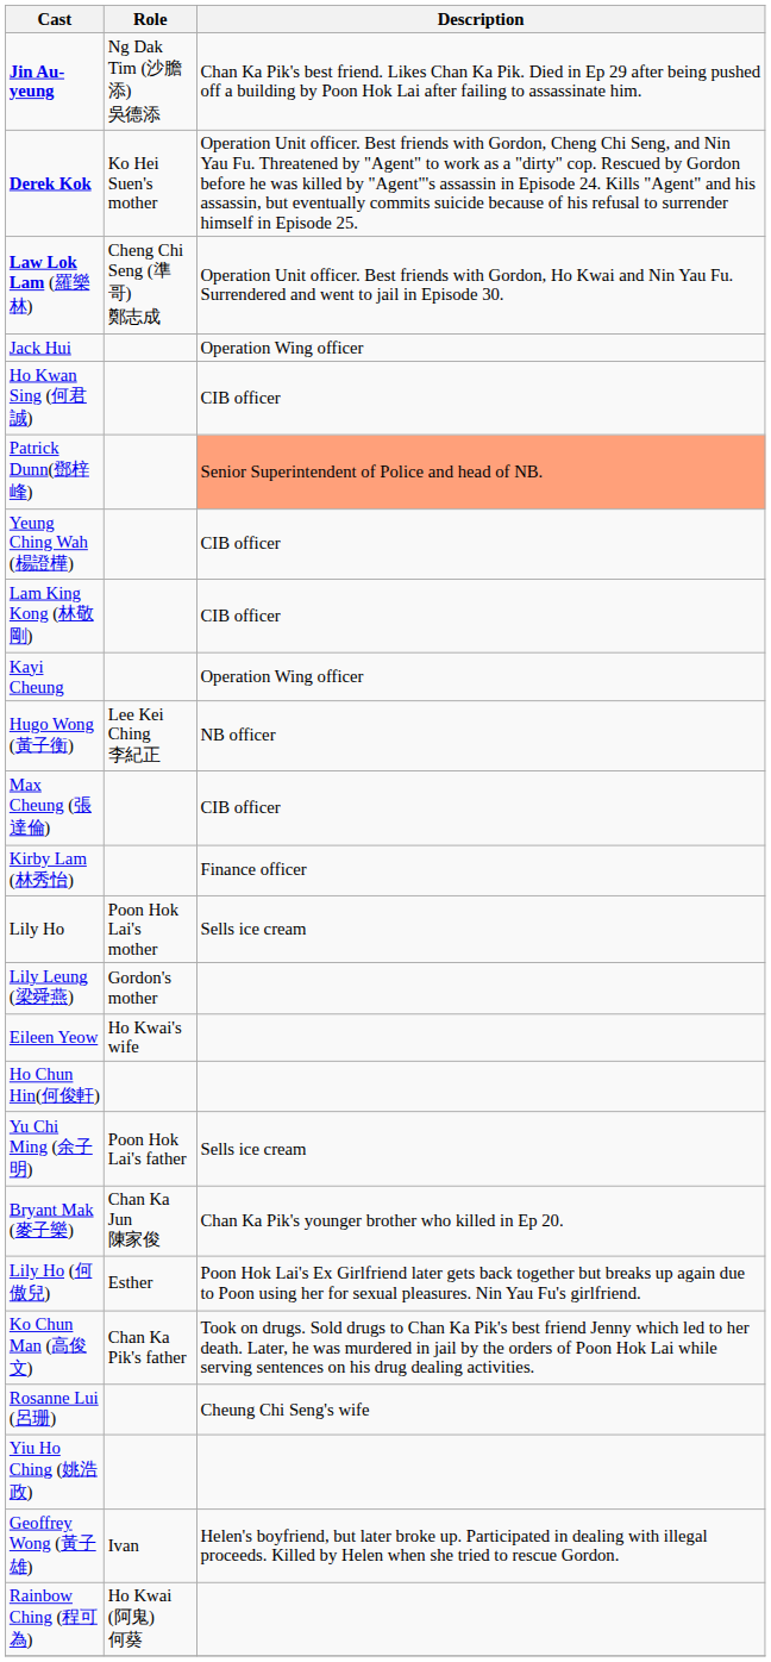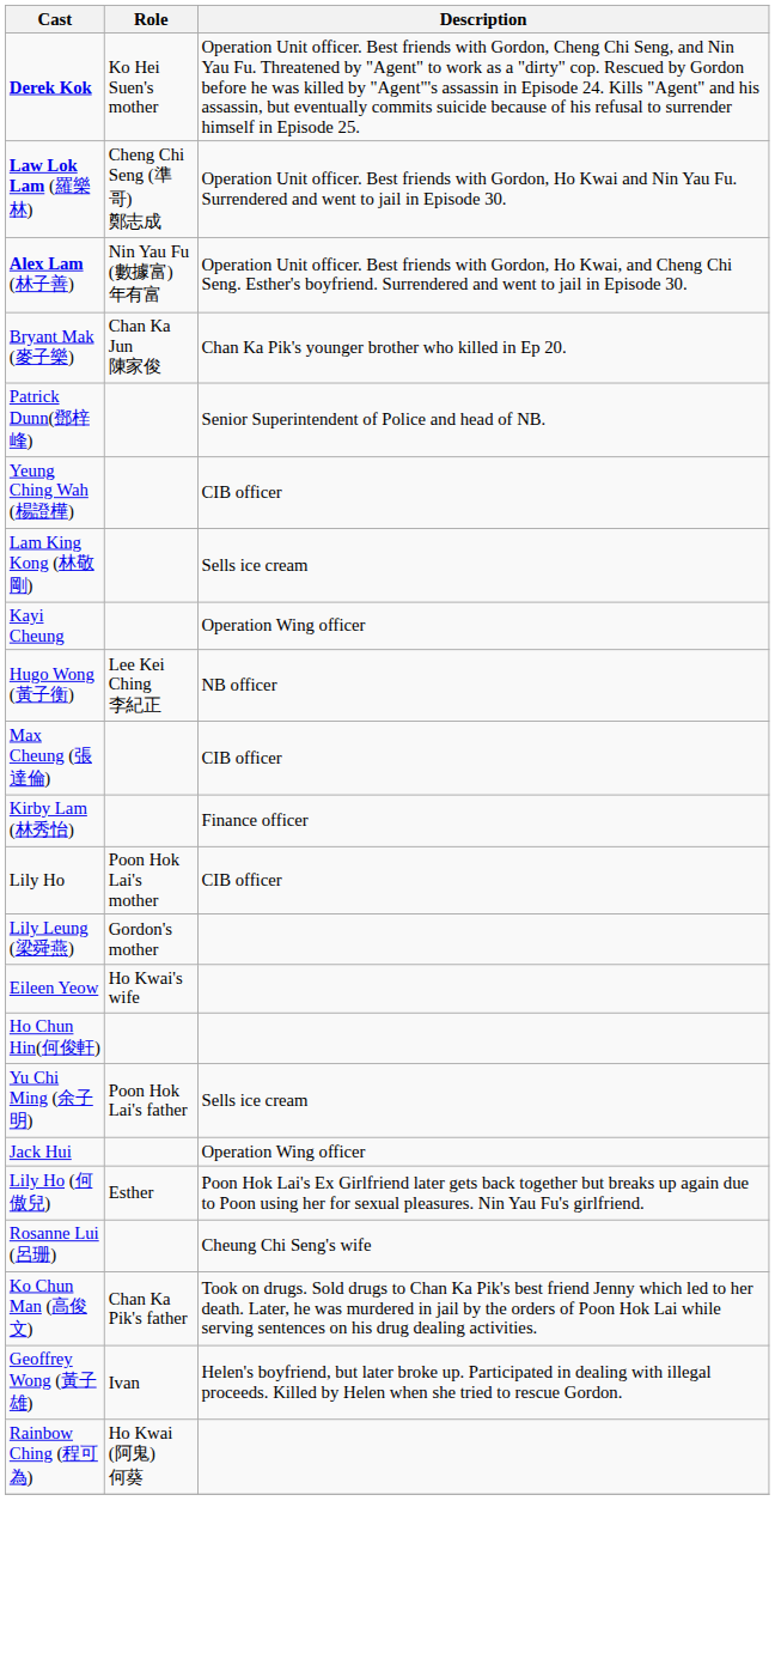- row: Jin Au-yeung | Ng Dak Tim (沙膽添) 吳德添 | Chan Ka Pik's best friend. Likes Chan Ka Pik. Died in Ep 29 after being pushed off a building by Poon Hok Lai after failing to assassinate him.
+ row: Alex Lam (林子善) | Nin Yau Fu (數據富) 年有富 | Operation Unit officer. Best friends with Gordon, Ho Kwai, and Cheng Chi Seng. Esther's boyfriend. Surrendered and went to jail in Episode 30.
rows swapped: Jack Hui <-> Bryant Mak (麥子樂)
- row: Ho Kwan Sing (何君誠) | CIB officer
Patrick Dunn(鄧梓峰) | Description: lightsalmon background -> no background
Lam King Kong (林敬剛) | Description: CIB officer -> Sells ice cream
Lily Ho | Description: Sells ice cream -> CIB officer
rows swapped: Ko Chun Man (高俊文) <-> Rosanne Lui (呂珊)
- row: Yiu Ho Ching (姚浩政)
